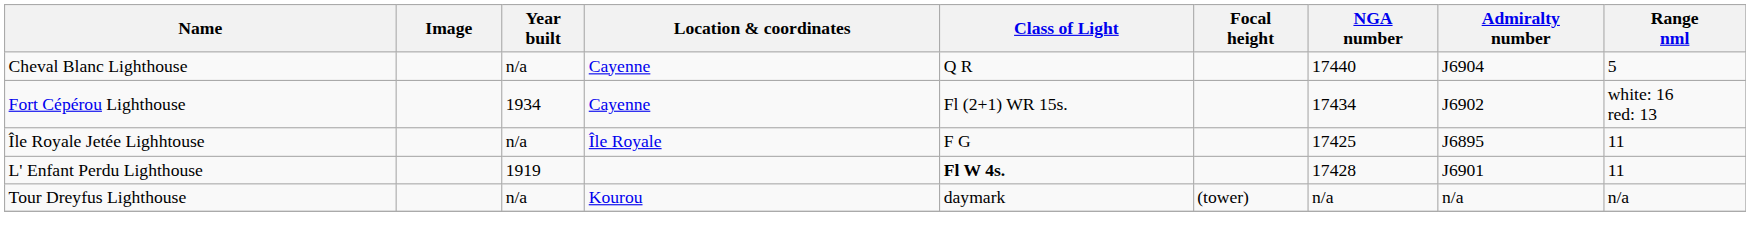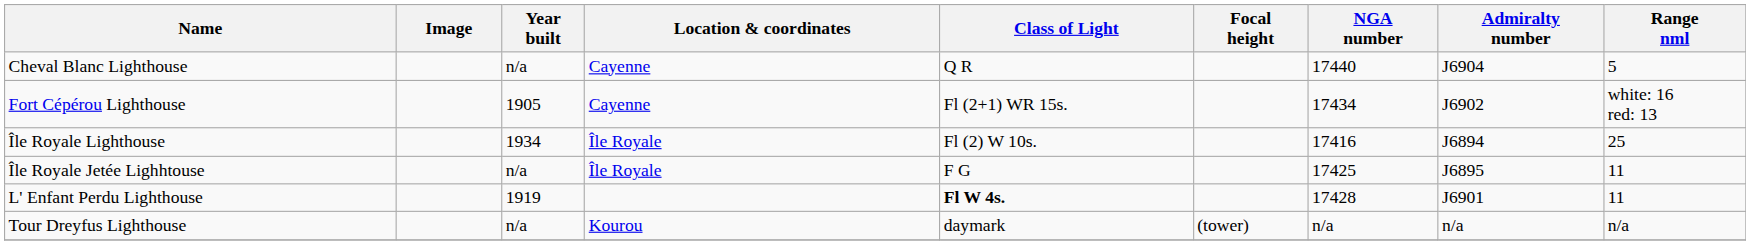Fort Cépérou Lighthouse | Year built: 1934 -> 1905
+ row: Île Royale Lighthouse | 1934 | Île Royale | Fl (2) W 10s. | 17416 | J6894 | 25
